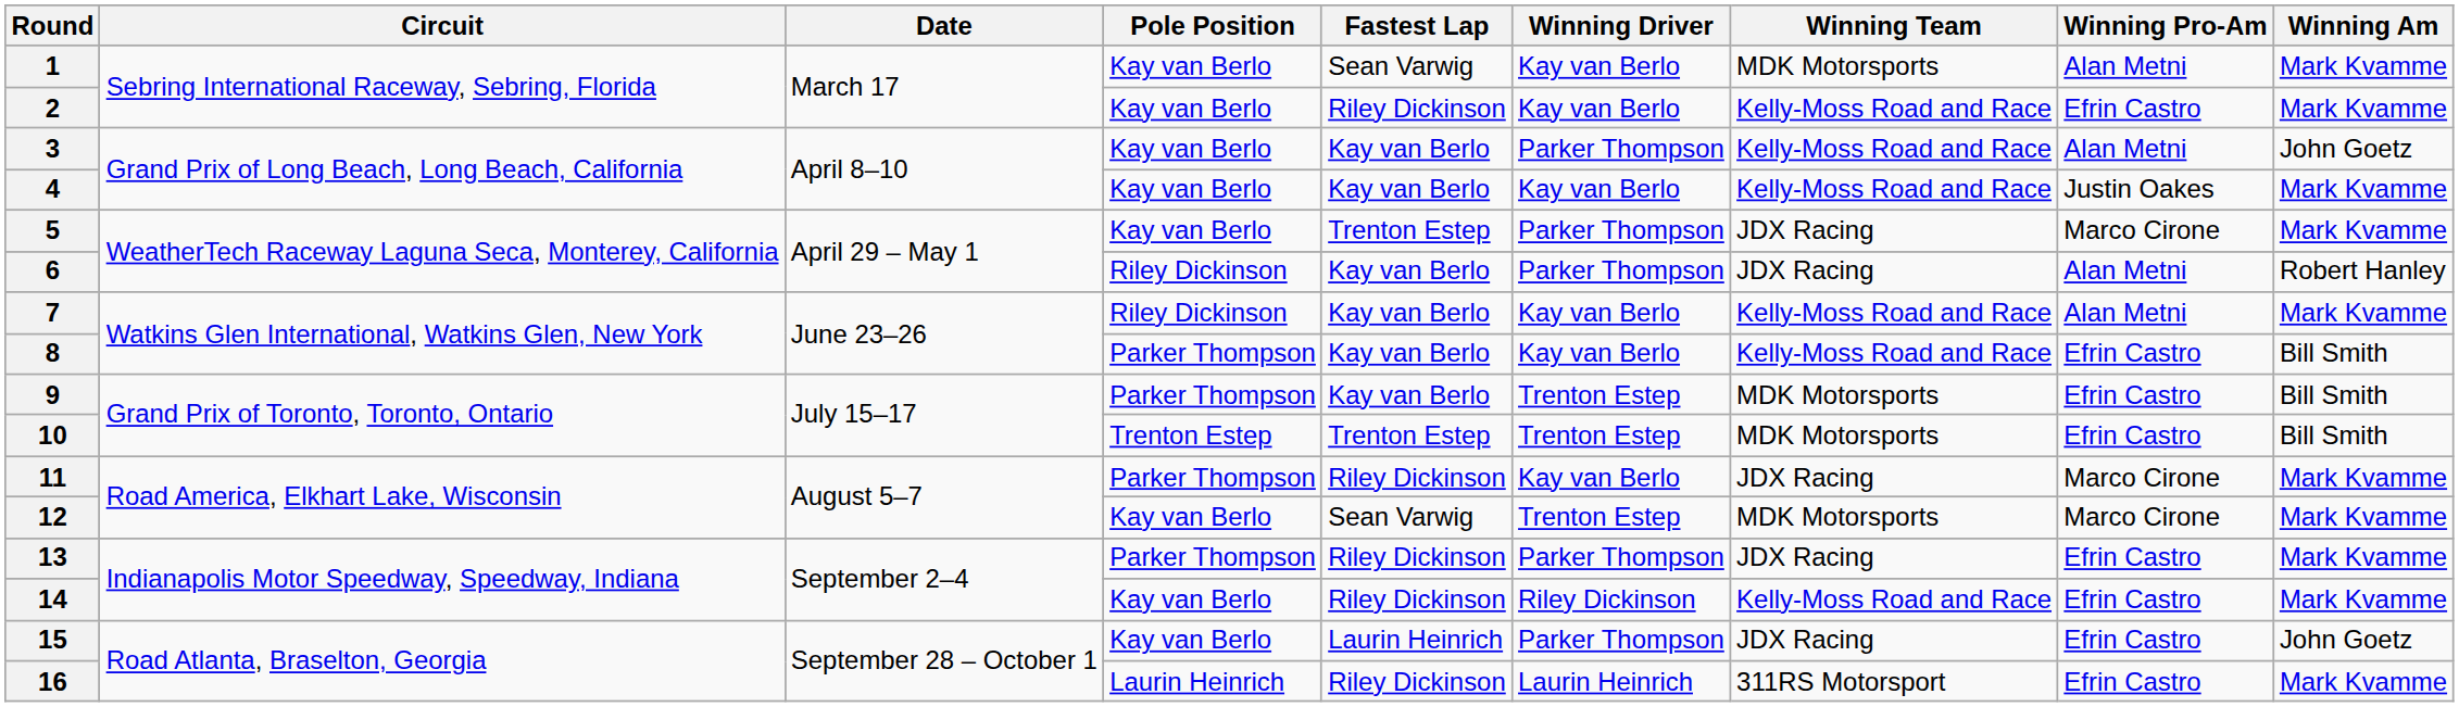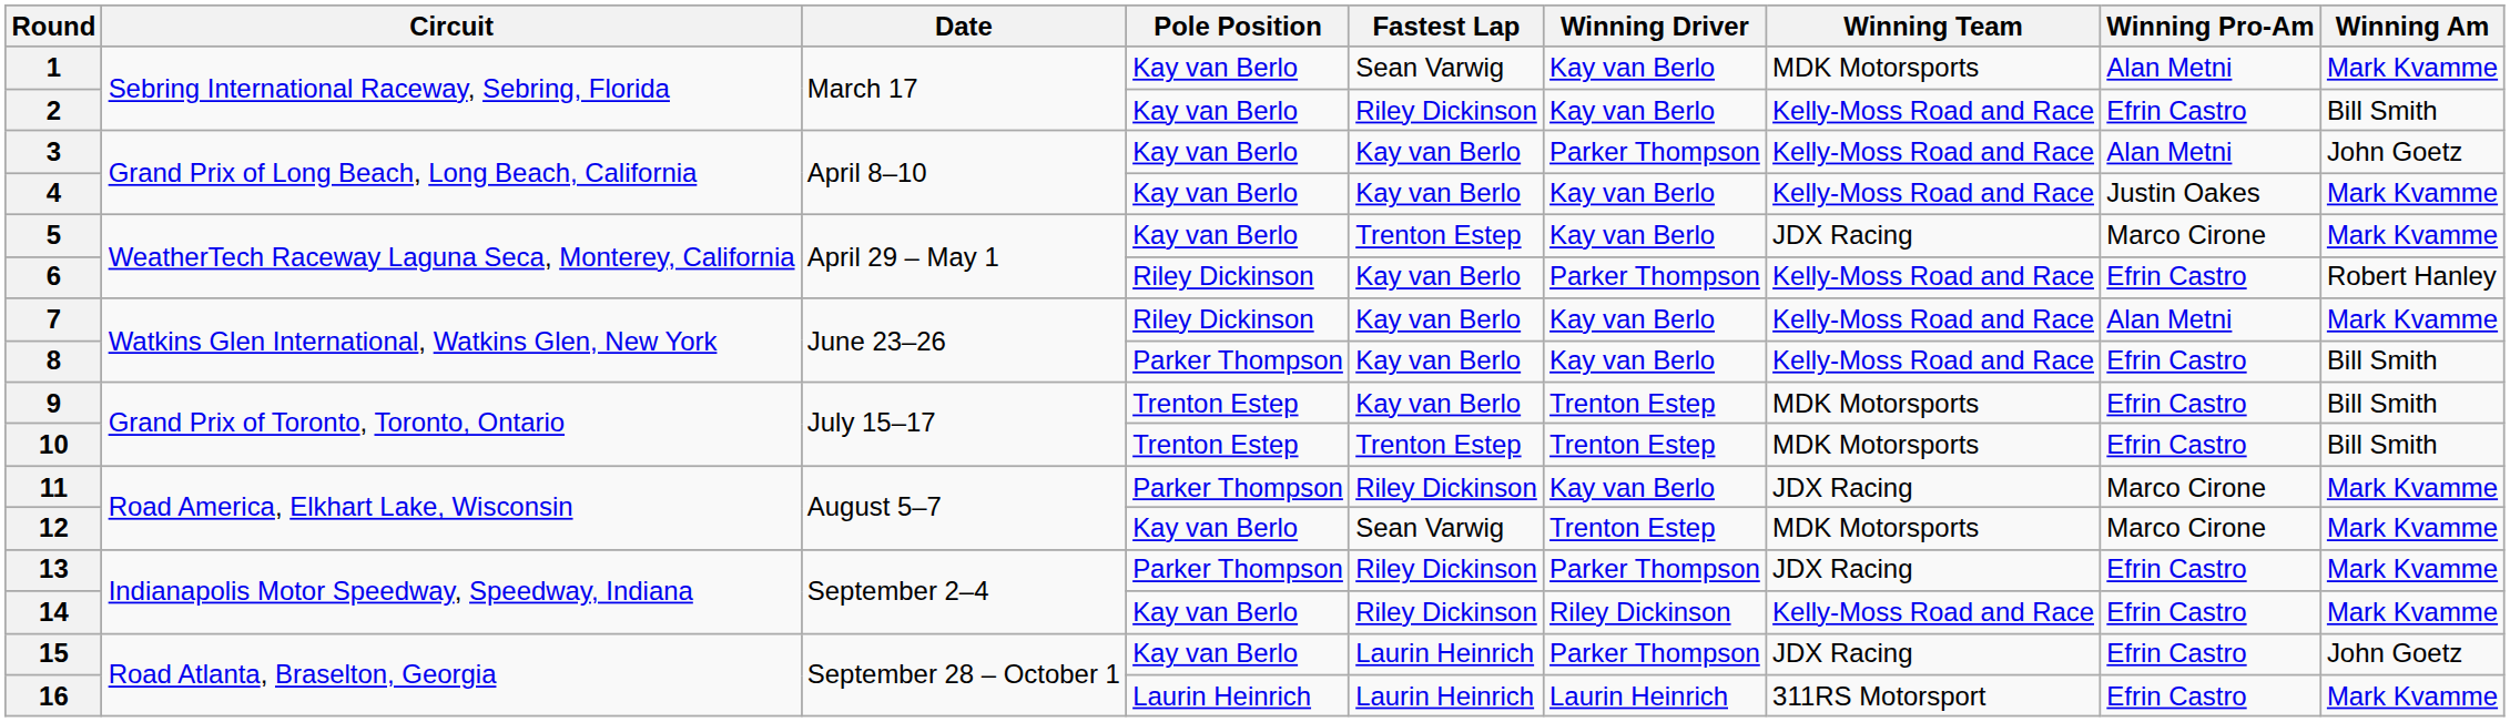2 | Winning Am: Mark Kvamme -> Bill Smith
5 | Winning Driver: Parker Thompson -> Kay van Berlo
6 | Winning Team: JDX Racing -> Kelly-Moss Road and Race
6 | Winning Pro-Am: Alan Metni -> Efrin Castro
9 | Pole Position: Parker Thompson -> Trenton Estep
16 | Fastest Lap: Riley Dickinson -> Laurin Heinrich
